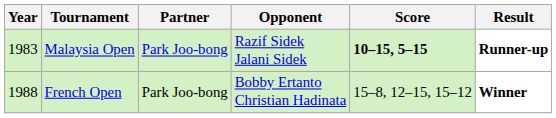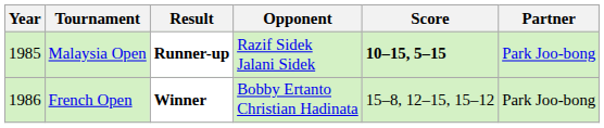columns swapped: Partner <-> Result
Malaysia Open | Year: 1983 -> 1985
French Open | Year: 1988 -> 1986
